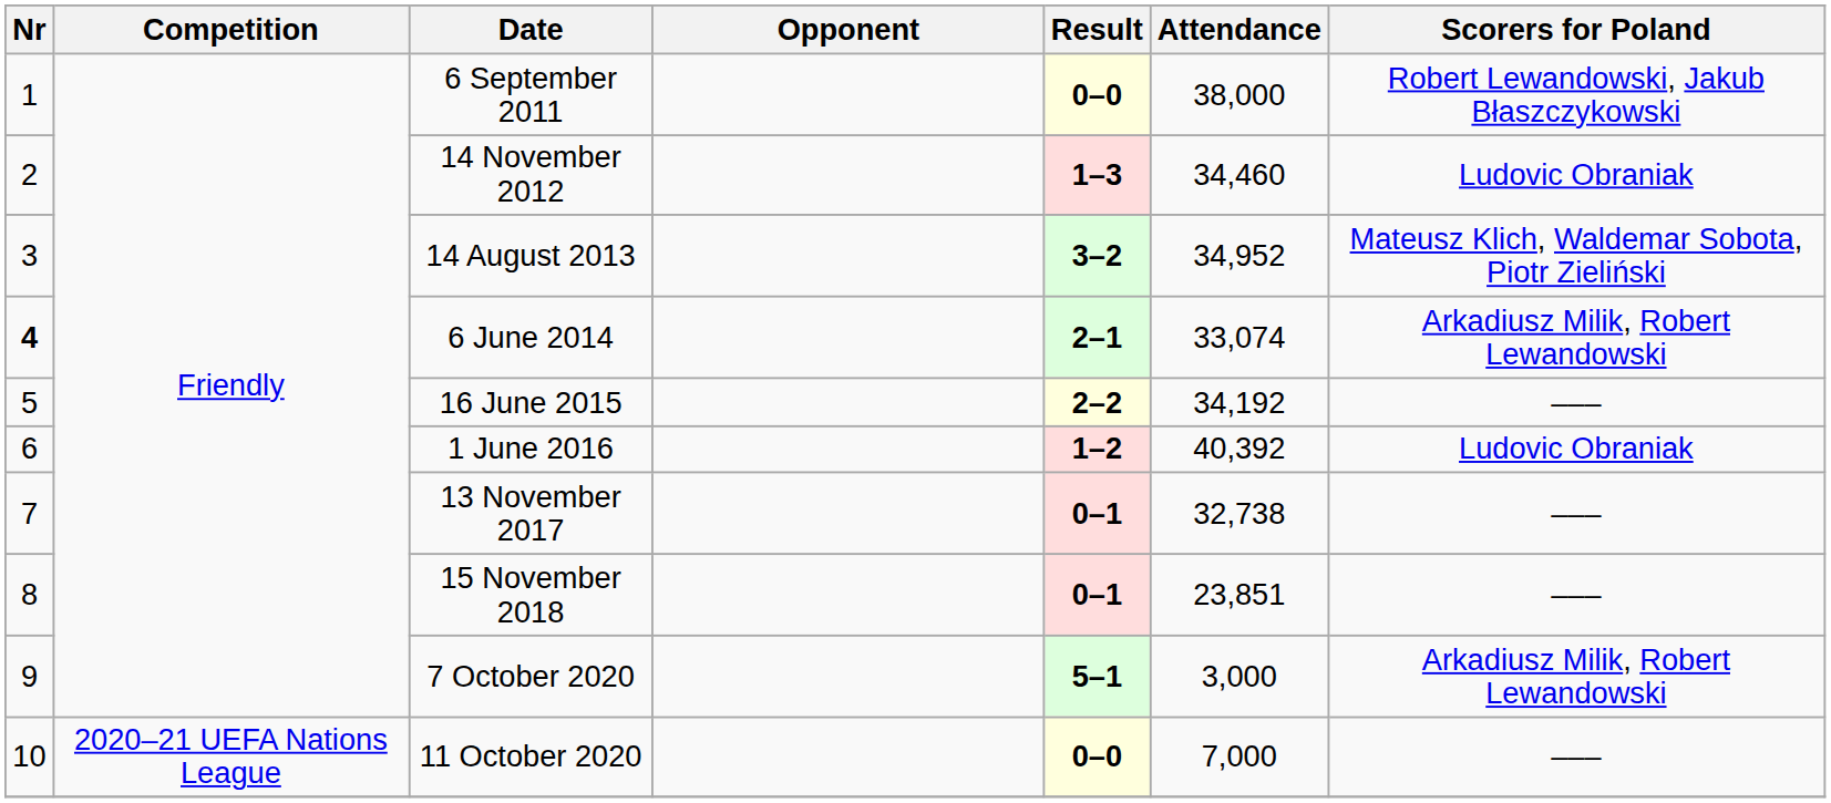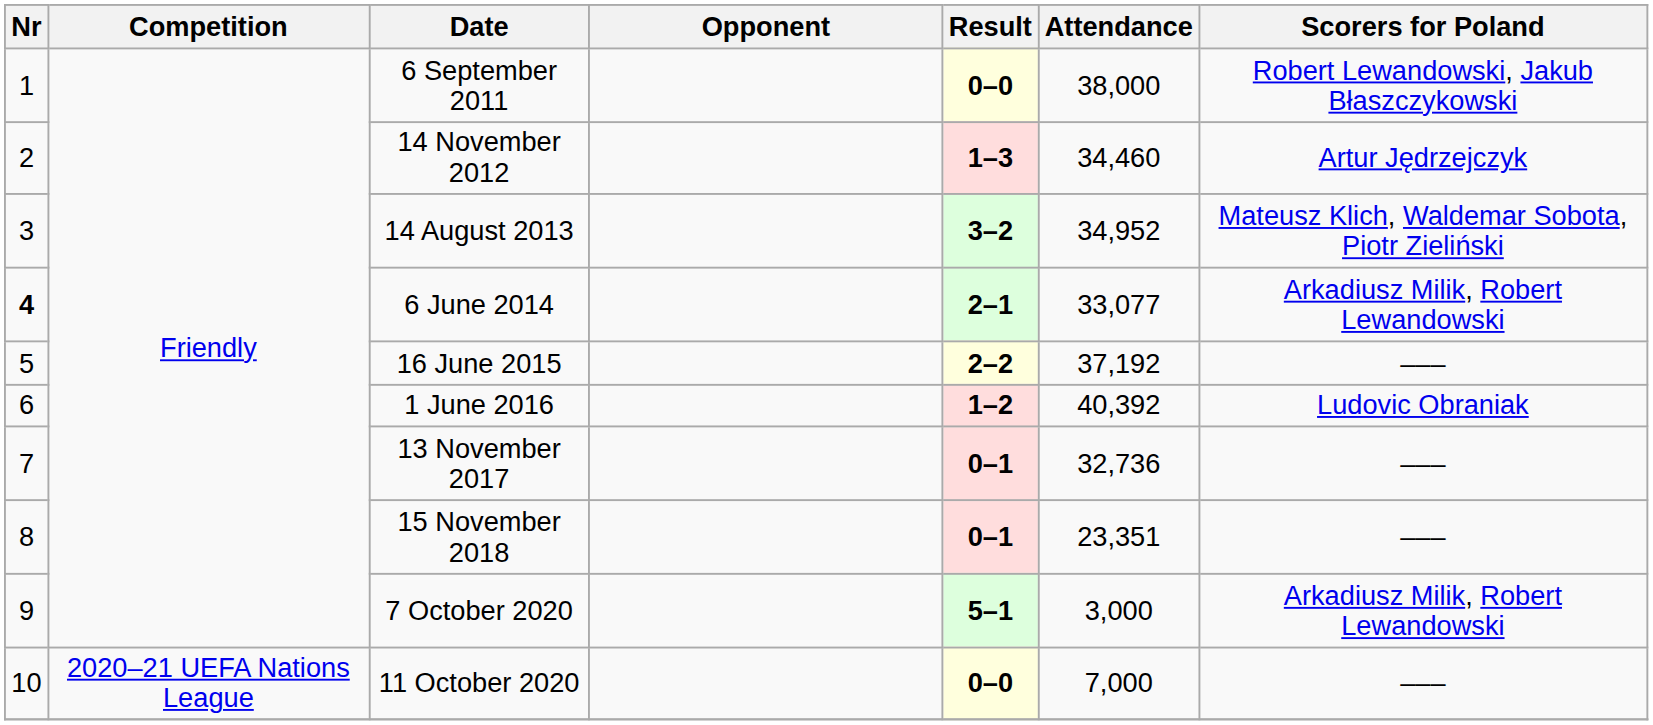14 November 2012 | Scorers for Poland: Ludovic Obraniak -> Artur Jędrzejczyk
6 June 2014 | Attendance: 33,074 -> 33,077
16 June 2015 | Attendance: 34,192 -> 37,192
13 November 2017 | Attendance: 32,738 -> 32,736
15 November 2018 | Attendance: 23,851 -> 23,351
